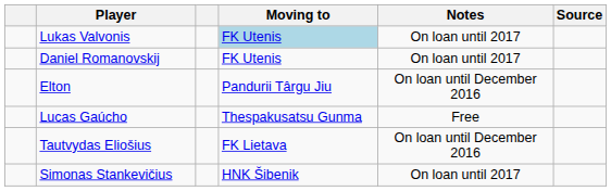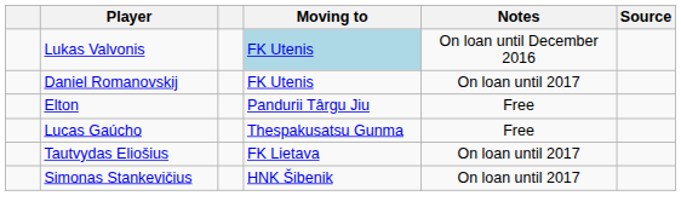Lukas Valvonis | Notes: On loan until 2017 -> On loan until December 2016
Elton | Notes: On loan until December 2016 -> Free
Tautvydas Eliošius | Notes: On loan until December 2016 -> On loan until 2017
